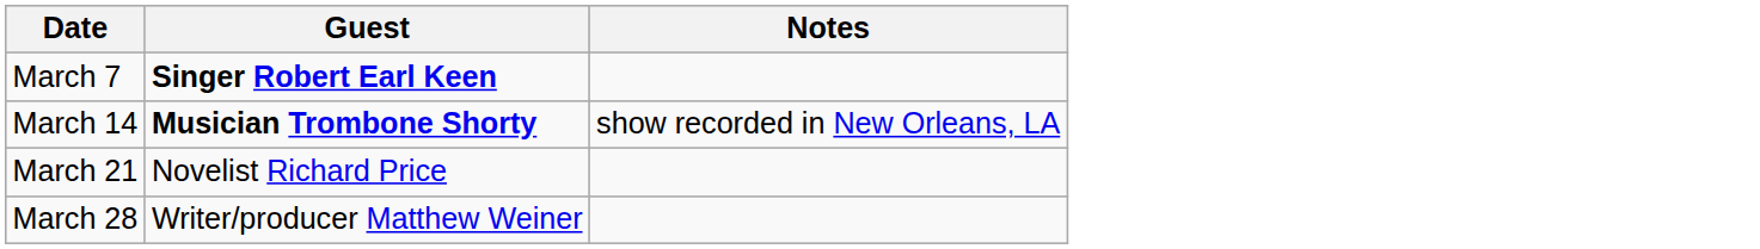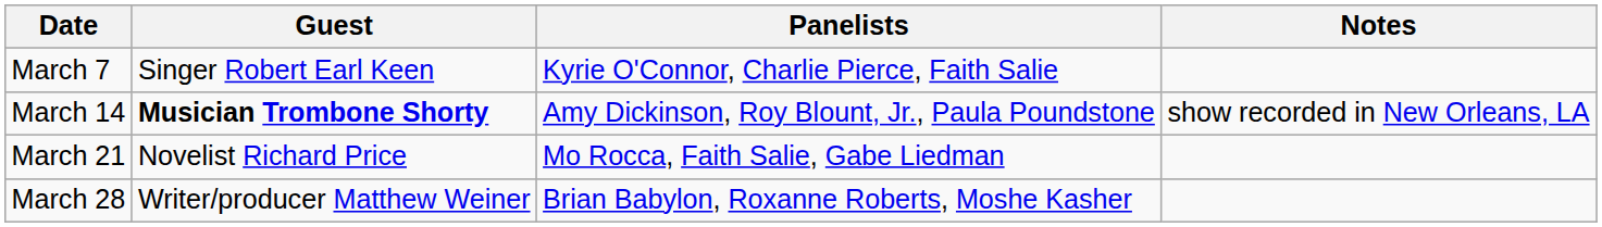+ column: Panelists | Kyrie O'Connor, Charlie Pierce, Faith Salie | Amy Dickinson, Roy Blount, Jr., Paula Poundstone | Mo Rocca, Faith Salie, Gabe Liedman | Brian Babylon, Roxanne Roberts, Moshe Kasher
March 7 | Guest: bold -> normal
